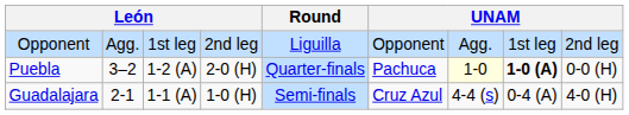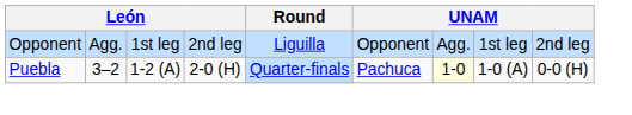Puebla | column 8: bold -> normal
- row: Guadalajara | 2-1 | 1-1 (A) | 1-0 (H) | Semi-finals | Cruz Azul | 4-4 (s) | 0-4 (A) | 4-0 (H)
